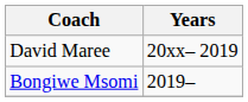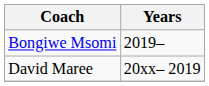rows swapped: David Maree <-> Bongiwe Msomi
